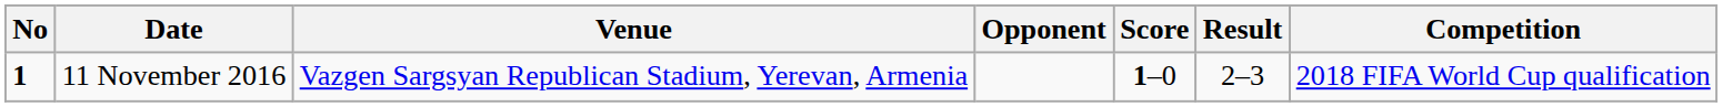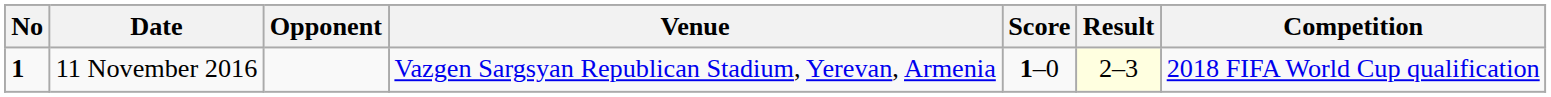columns swapped: Venue <-> Opponent
11 November 2016 | Result: no background -> lightyellow background
